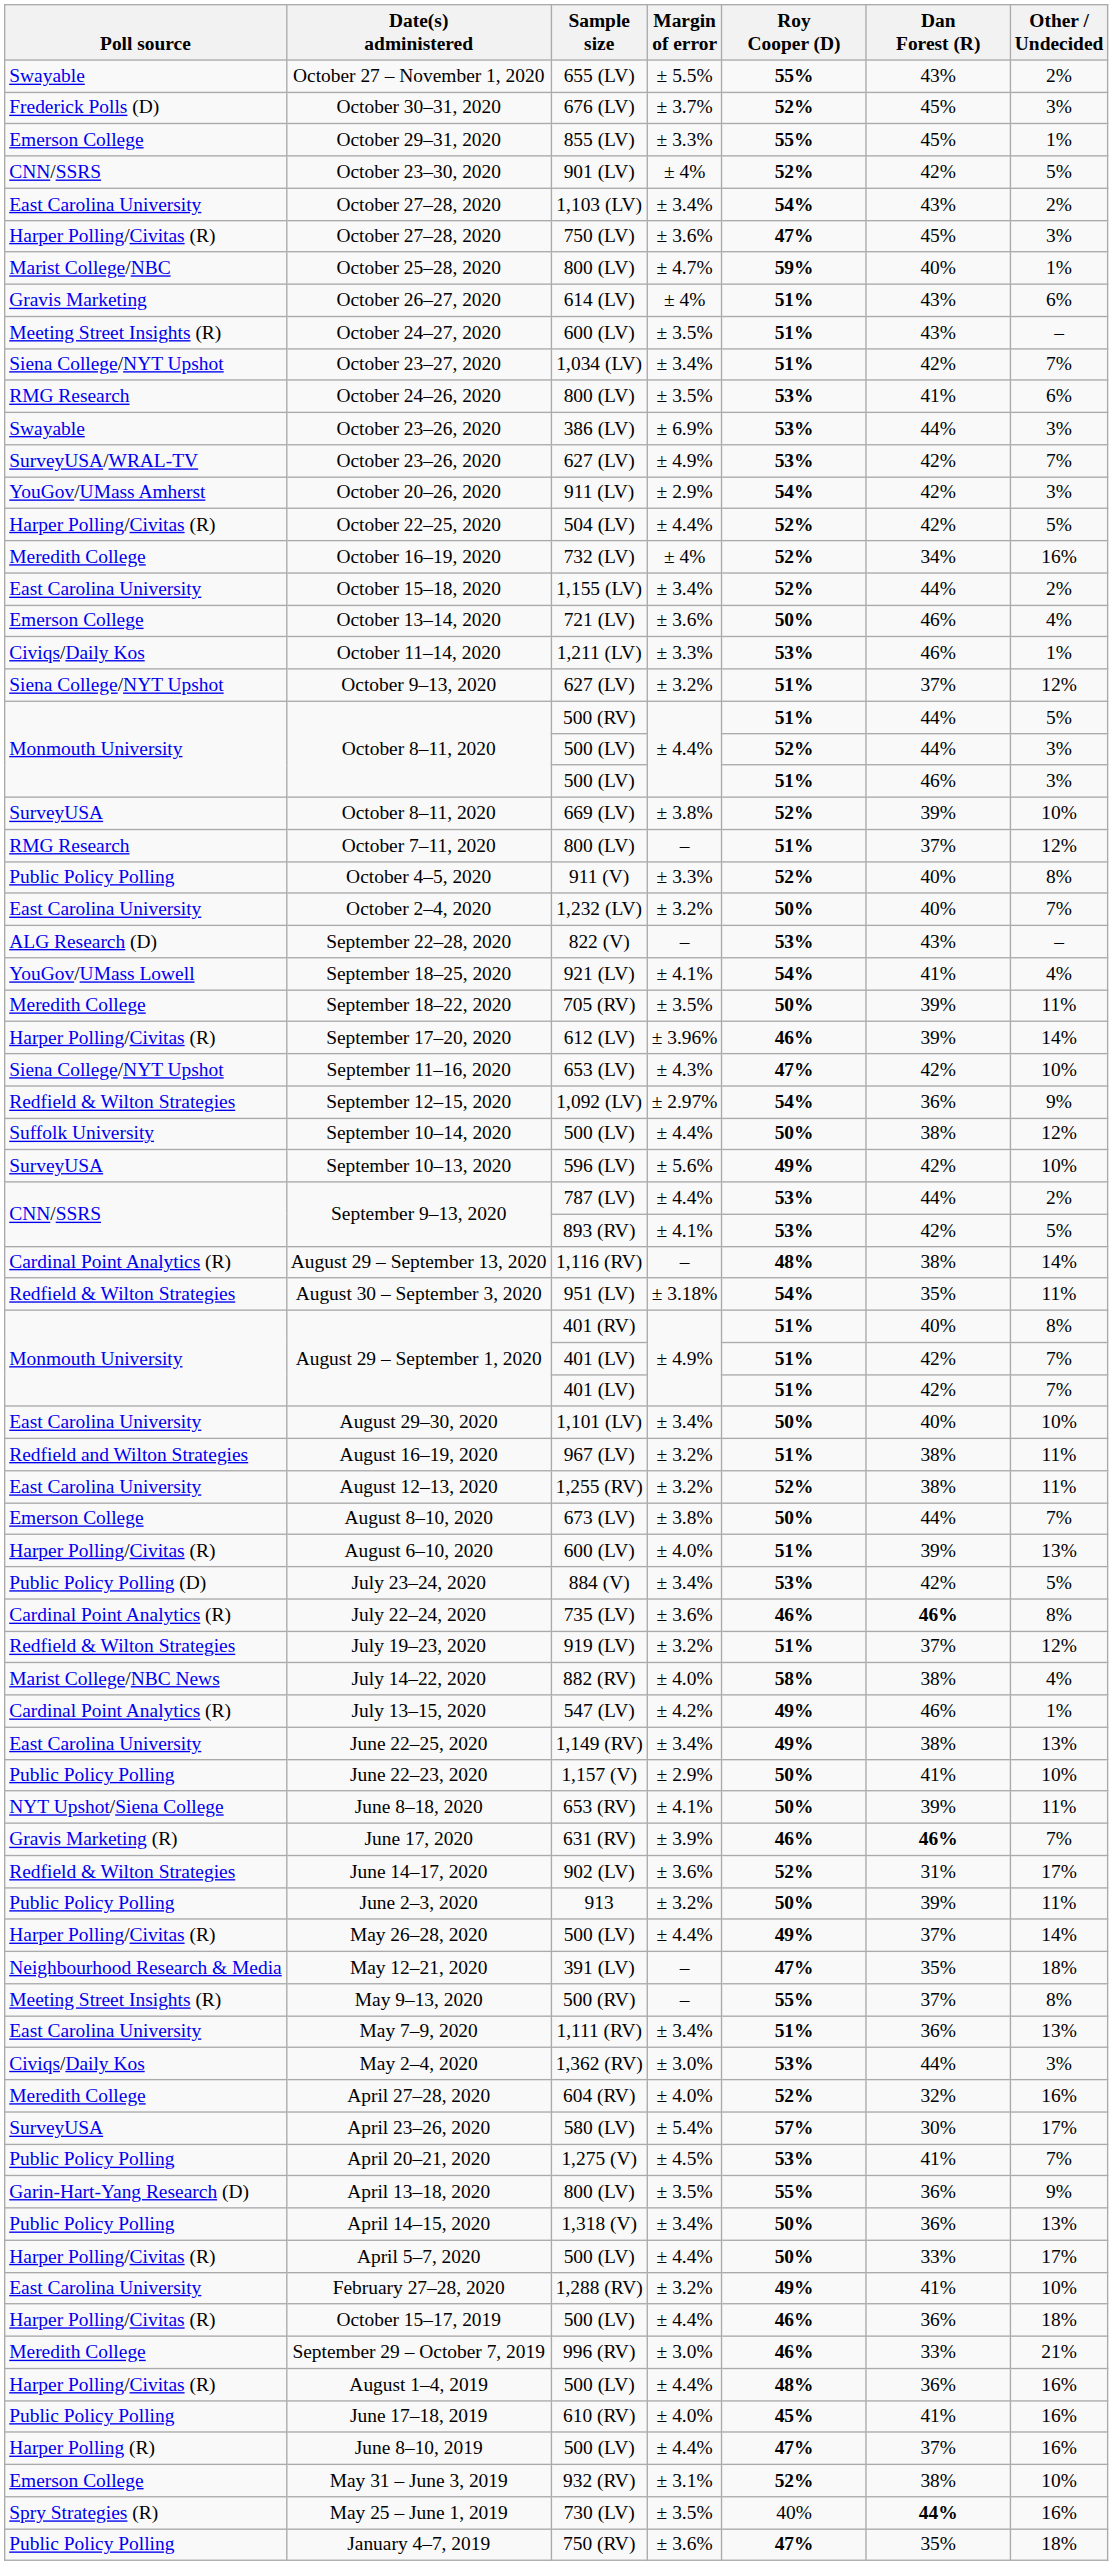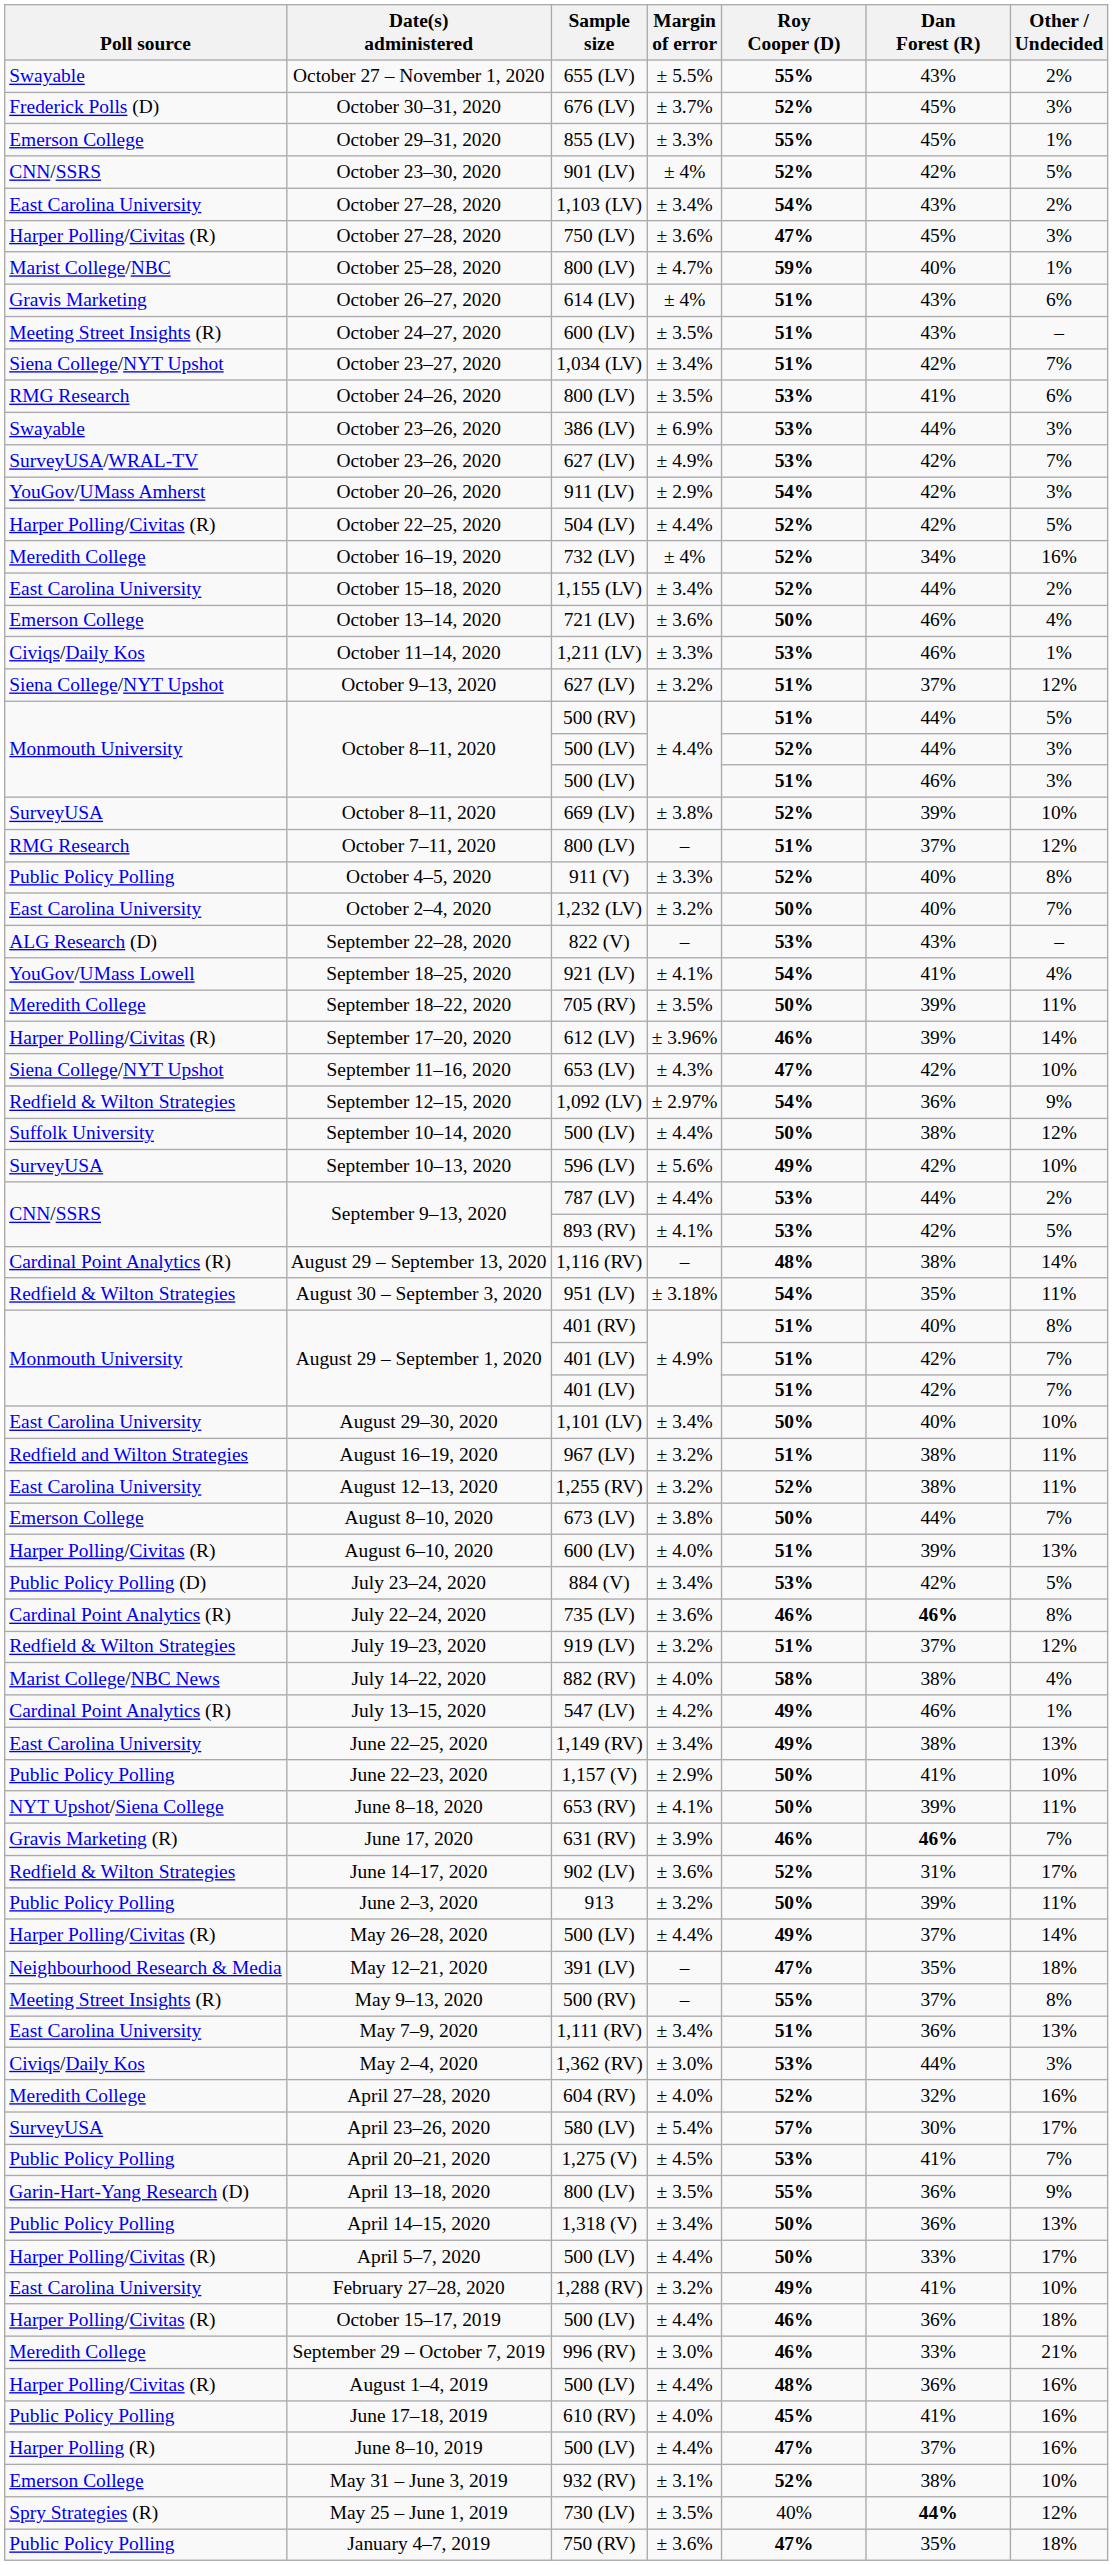May 25 – June 1, 2019 | Other / Undecided: 16% -> 12%
